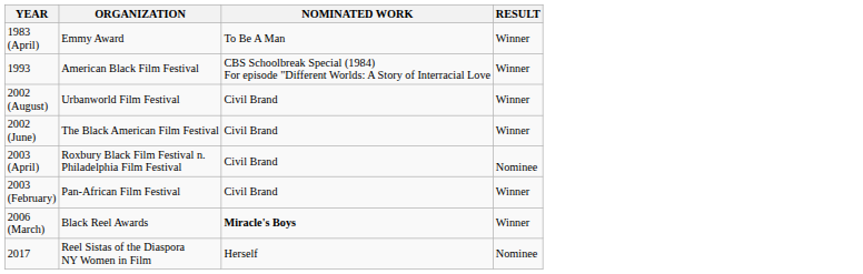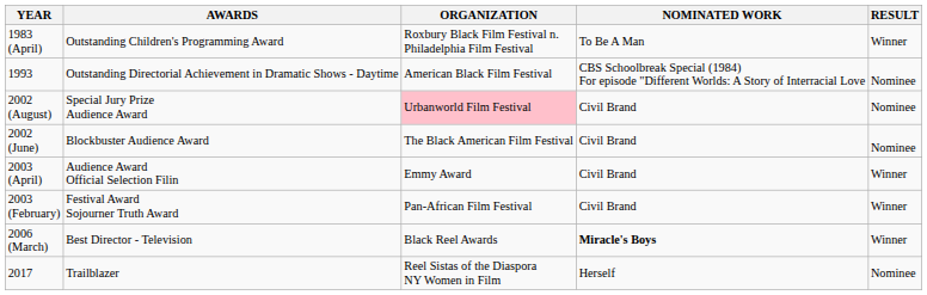+ column: AWARDS | Outstanding Children's Programming Award | Outstanding Directorial Achievement in Dramatic Shows - Daytime | Special Jury Prize Audience Award | Blockbuster Audience Award | Audience Award Official Selection Filin | Festival Award Sojourner Truth Award | Best Director - Television | Trailblazer
1983 (April) | ORGANIZATION: Emmy Award -> Roxbury Black Film Festival n. Philadelphia Film Festival
1993 | RESULT: Winner -> Nominee
2002 (August) | ORGANIZATION: no background -> pink background
2002 (August) | RESULT: Winner -> Nominee
2002 (June) | RESULT: Winner -> Nominee
2003 (April) | ORGANIZATION: Roxbury Black Film Festival n. Philadelphia Film Festival -> Emmy Award
2003 (April) | RESULT: Nominee -> Winner
